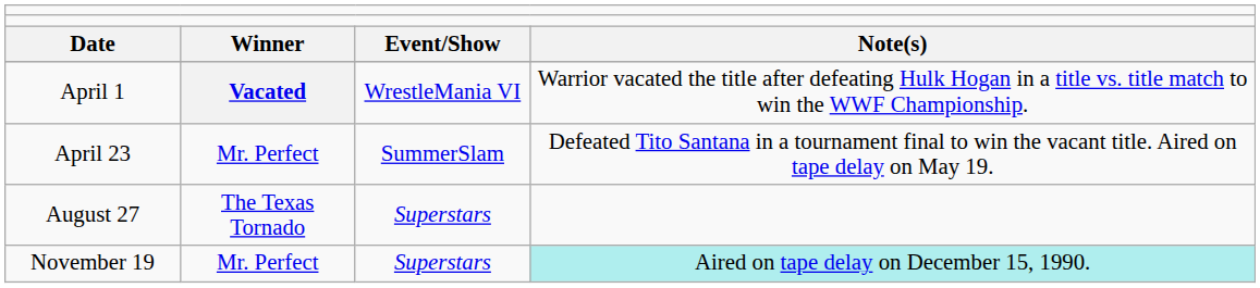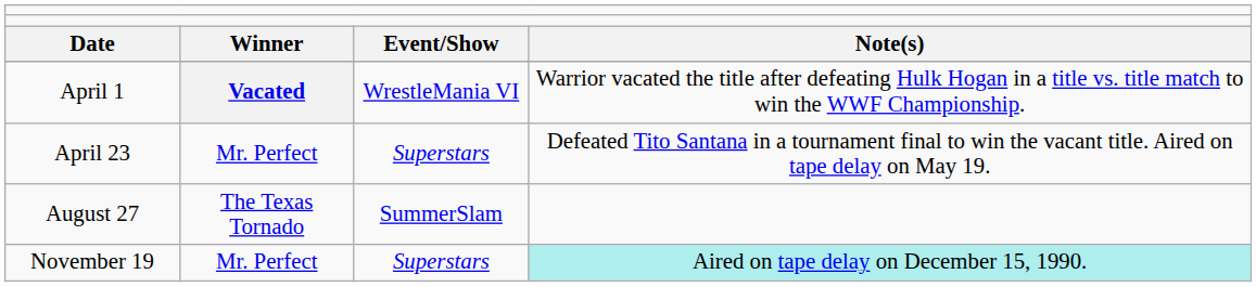April 23 | column 3: SummerSlam -> Superstars
August 27 | column 3: Superstars -> SummerSlam
